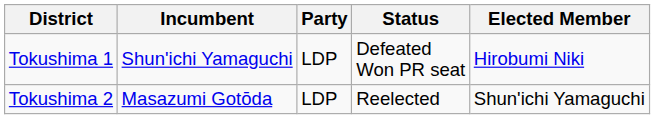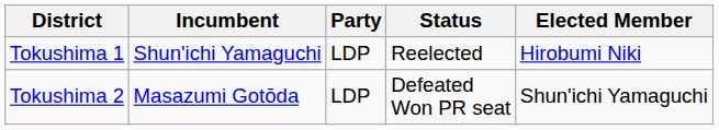Tokushima 1 | Status: Defeated Won PR seat -> Reelected
Tokushima 2 | Status: Reelected -> Defeated Won PR seat
